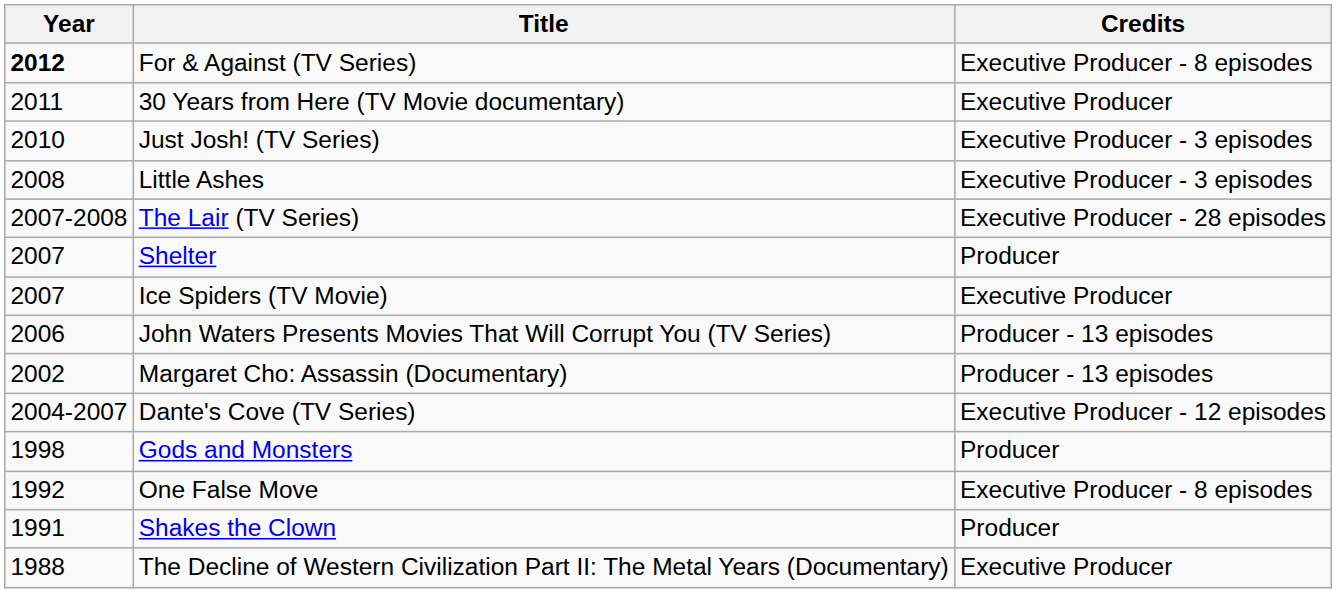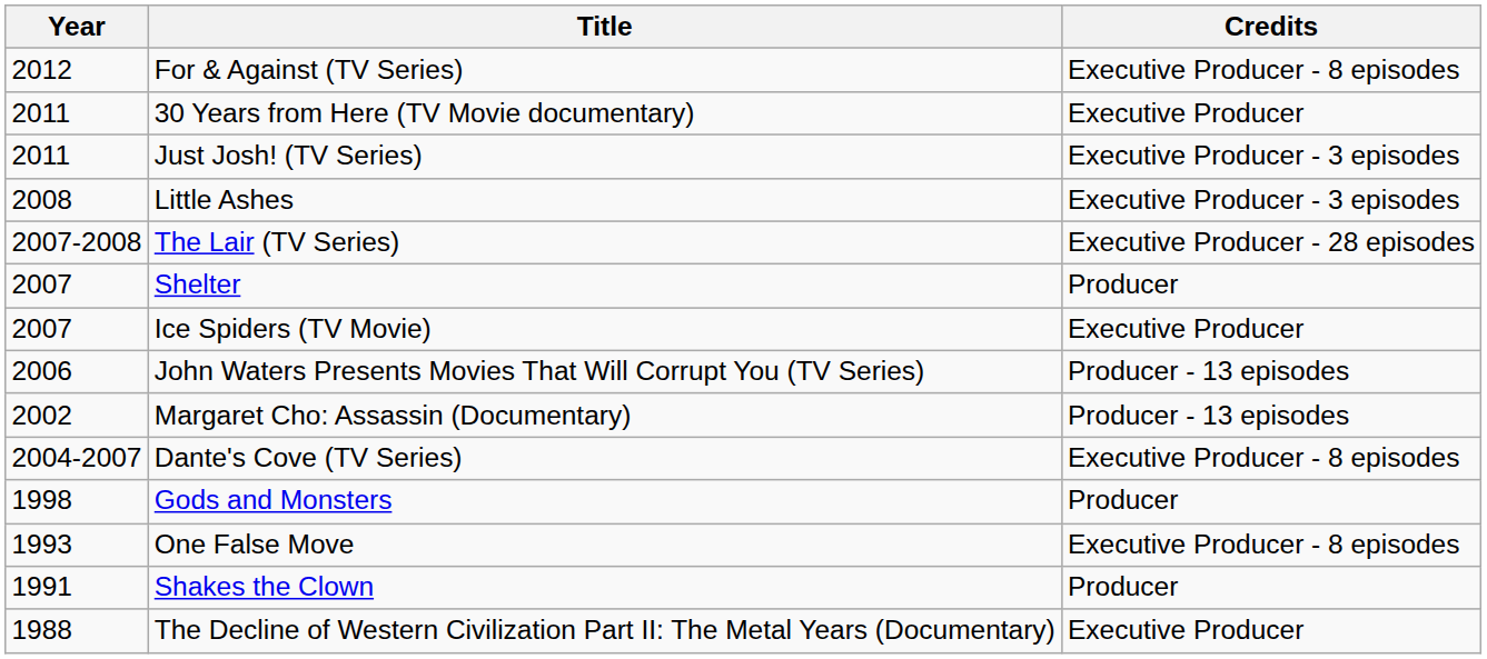For & Against (TV Series) | Year: bold -> normal
Just Josh! (TV Series) | Year: 2010 -> 2011
Dante's Cove (TV Series) | Credits: Executive Producer - 12 episodes -> Executive Producer - 8 episodes
One False Move | Year: 1992 -> 1993
